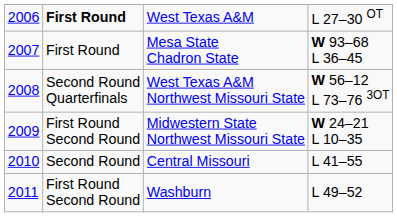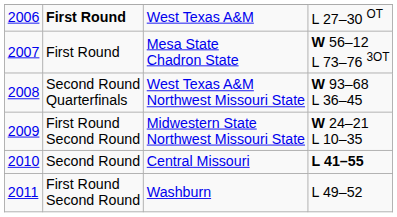Mesa State Chadron State | column 4: W 93–68 L 36–45 -> W 56–12 L 73–76 3OT
West Texas A&M Northwest Missouri State | column 4: W 56–12 L 73–76 3OT -> W 93–68 L 36–45
Central Missouri | column 4: normal -> bold
